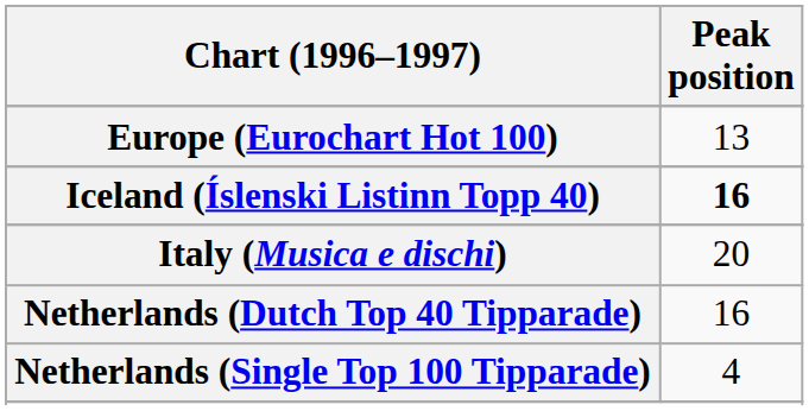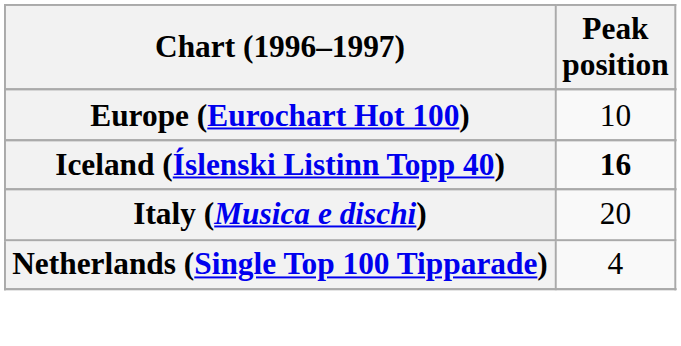Europe (Eurochart Hot 100) | Peak position: 13 -> 10
- row: Netherlands (Dutch Top 40 Tipparade) | 16
